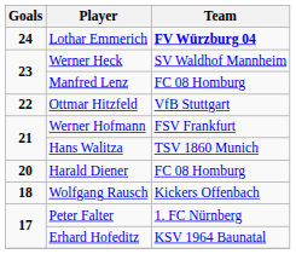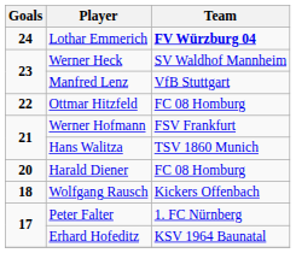Manfred Lenz | Team: FC 08 Homburg -> VfB Stuttgart
Ottmar Hitzfeld | Team: VfB Stuttgart -> FC 08 Homburg
